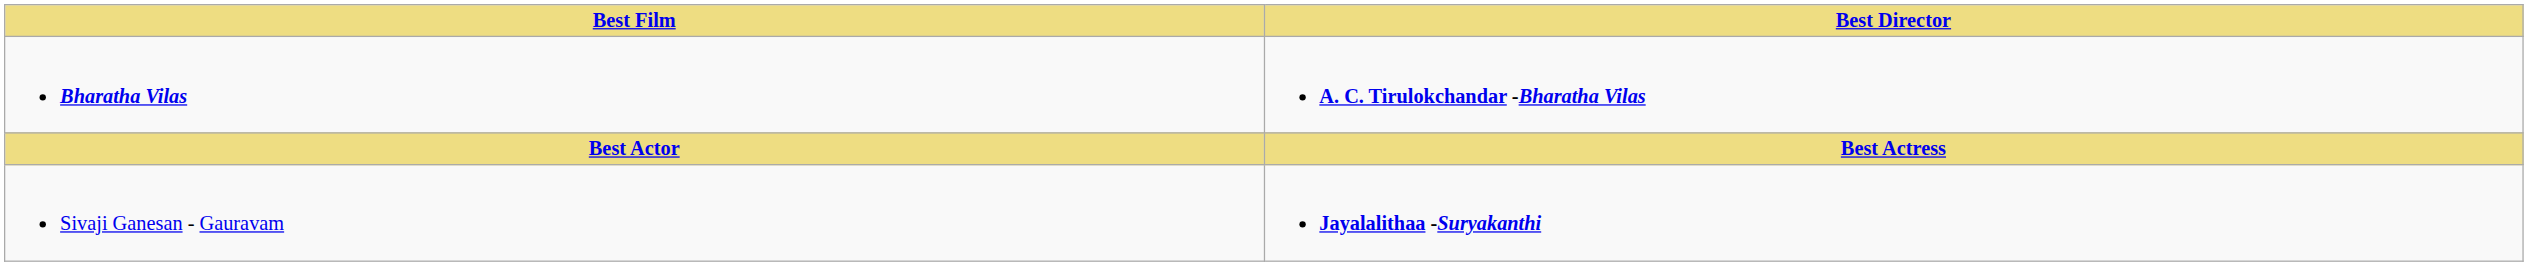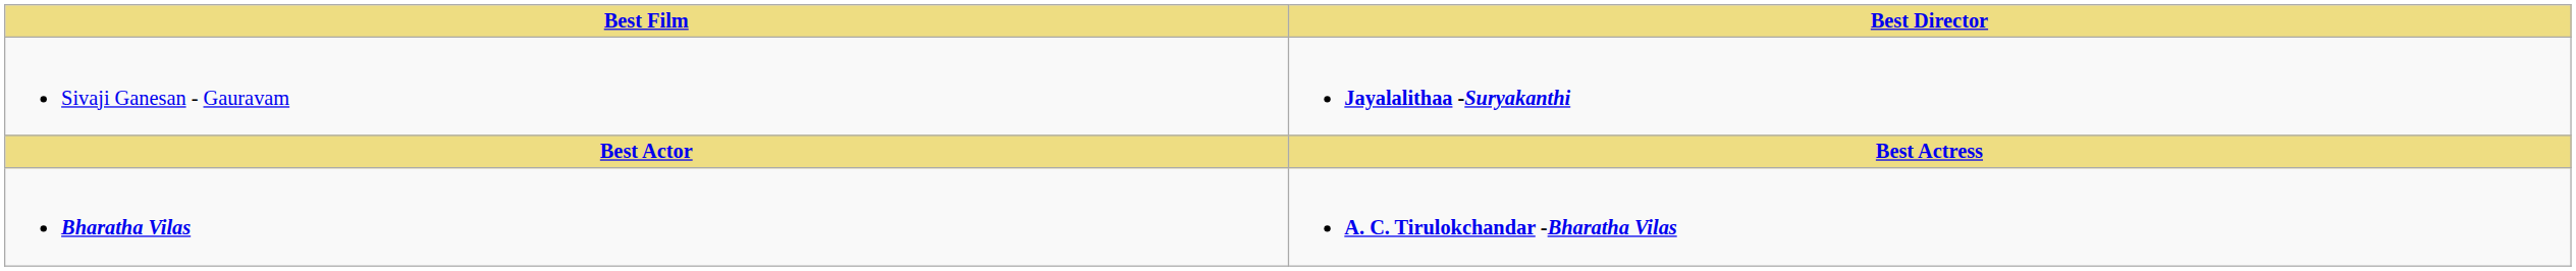rows swapped: Bharatha Vilas <-> Sivaji Ganesan - Gauravam
